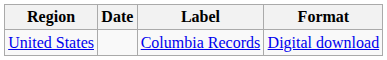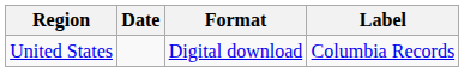columns swapped: Format <-> Label
